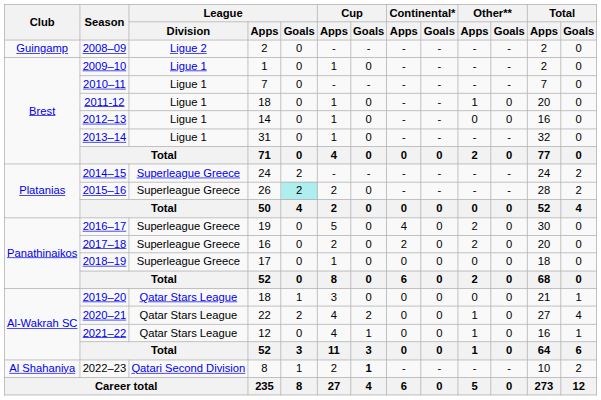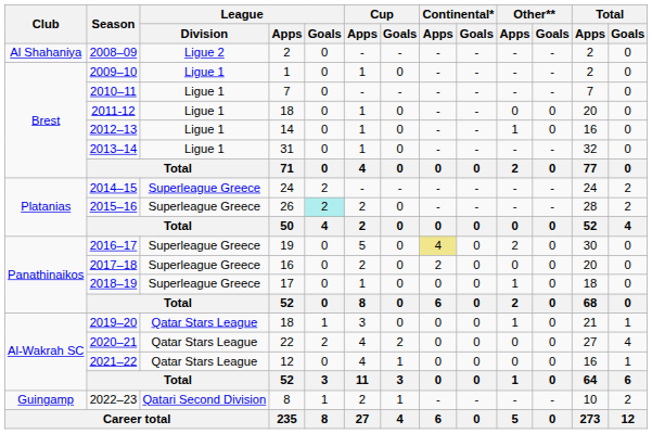2008–09 | Club: Guingamp -> Al Shahaniya
2011-12 | Other** / Apps: 1 -> 0
2012–13 | Other** / Apps: 0 -> 1
2016–17 | Continental* / Apps: no background -> khaki background
2017–18 | Other** / Apps: 2 -> 0
2018–19 | Other** / Apps: 0 -> 1
2019–20 | Other** / Apps: 0 -> 1
2020–21 | Other** / Apps: 1 -> 0
2021–22 | Other** / Apps: 1 -> 0
2022–23 | Club: Al Shahaniya -> Guingamp
2022–23 | Cup / Goals: bold -> normal
